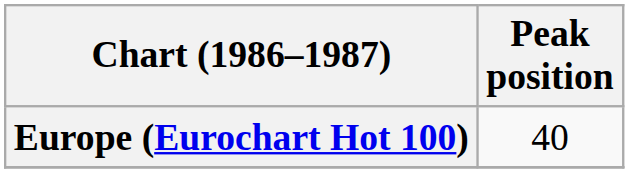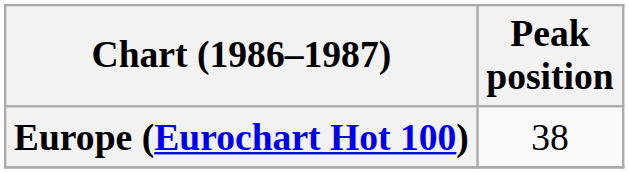Europe (Eurochart Hot 100) | Peak position: 40 -> 38
